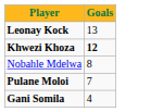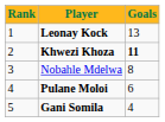+ column: Rank | 1 | 2 | 3 | 4 | 5
Khwezi Khoza | Goals: 12 -> 11
Pulane Moloi | Goals: 7 -> 6
